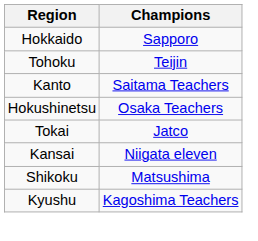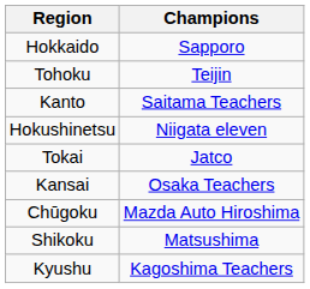Hokushinetsu | Champions: Osaka Teachers -> Niigata eleven
Kansai | Champions: Niigata eleven -> Osaka Teachers
+ row: Chūgoku | Mazda Auto Hiroshima
